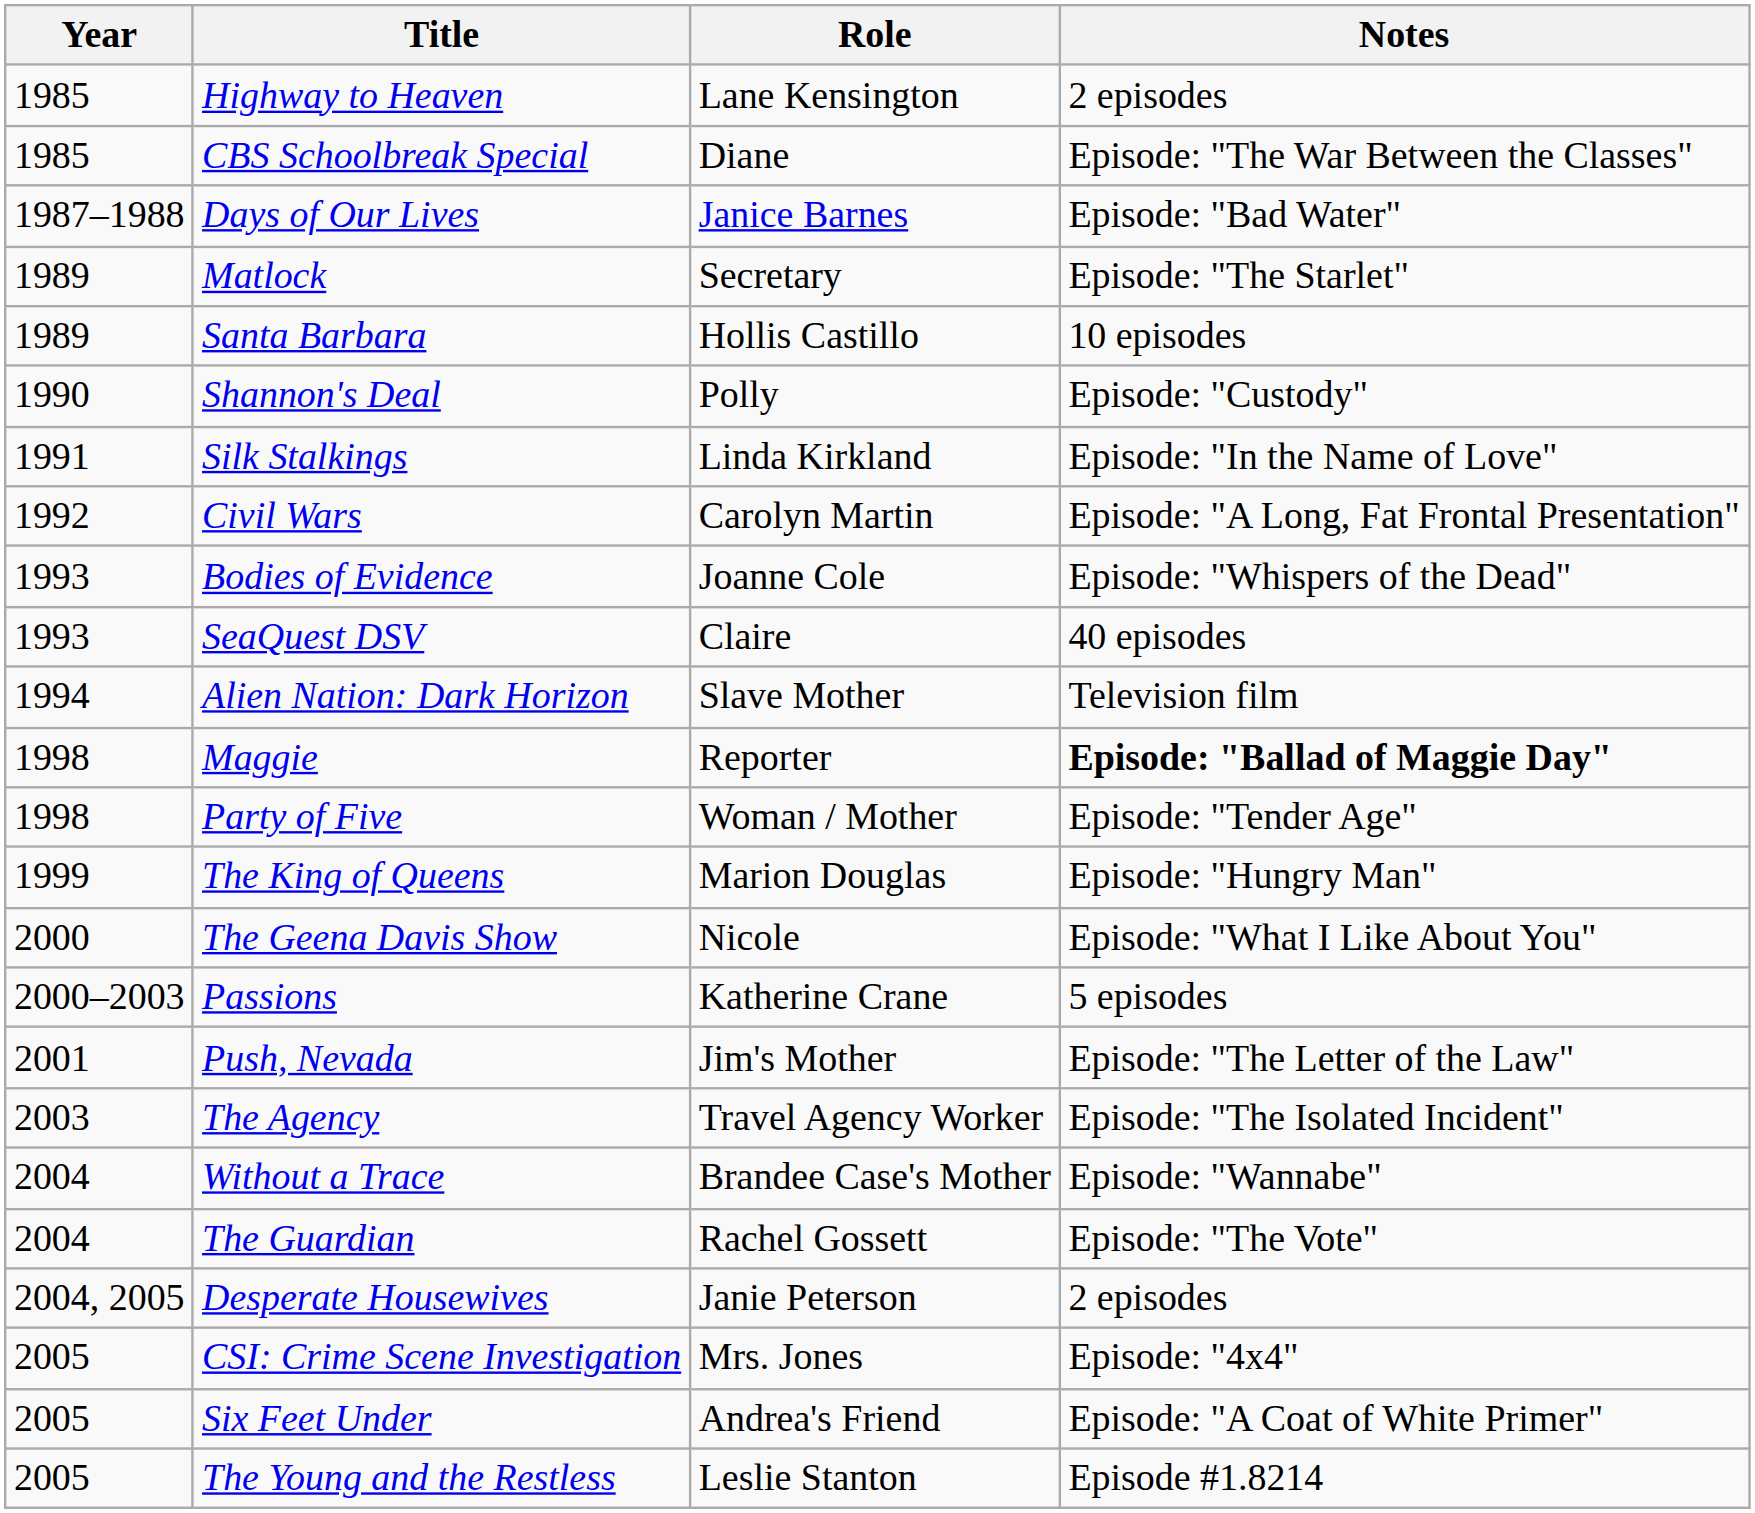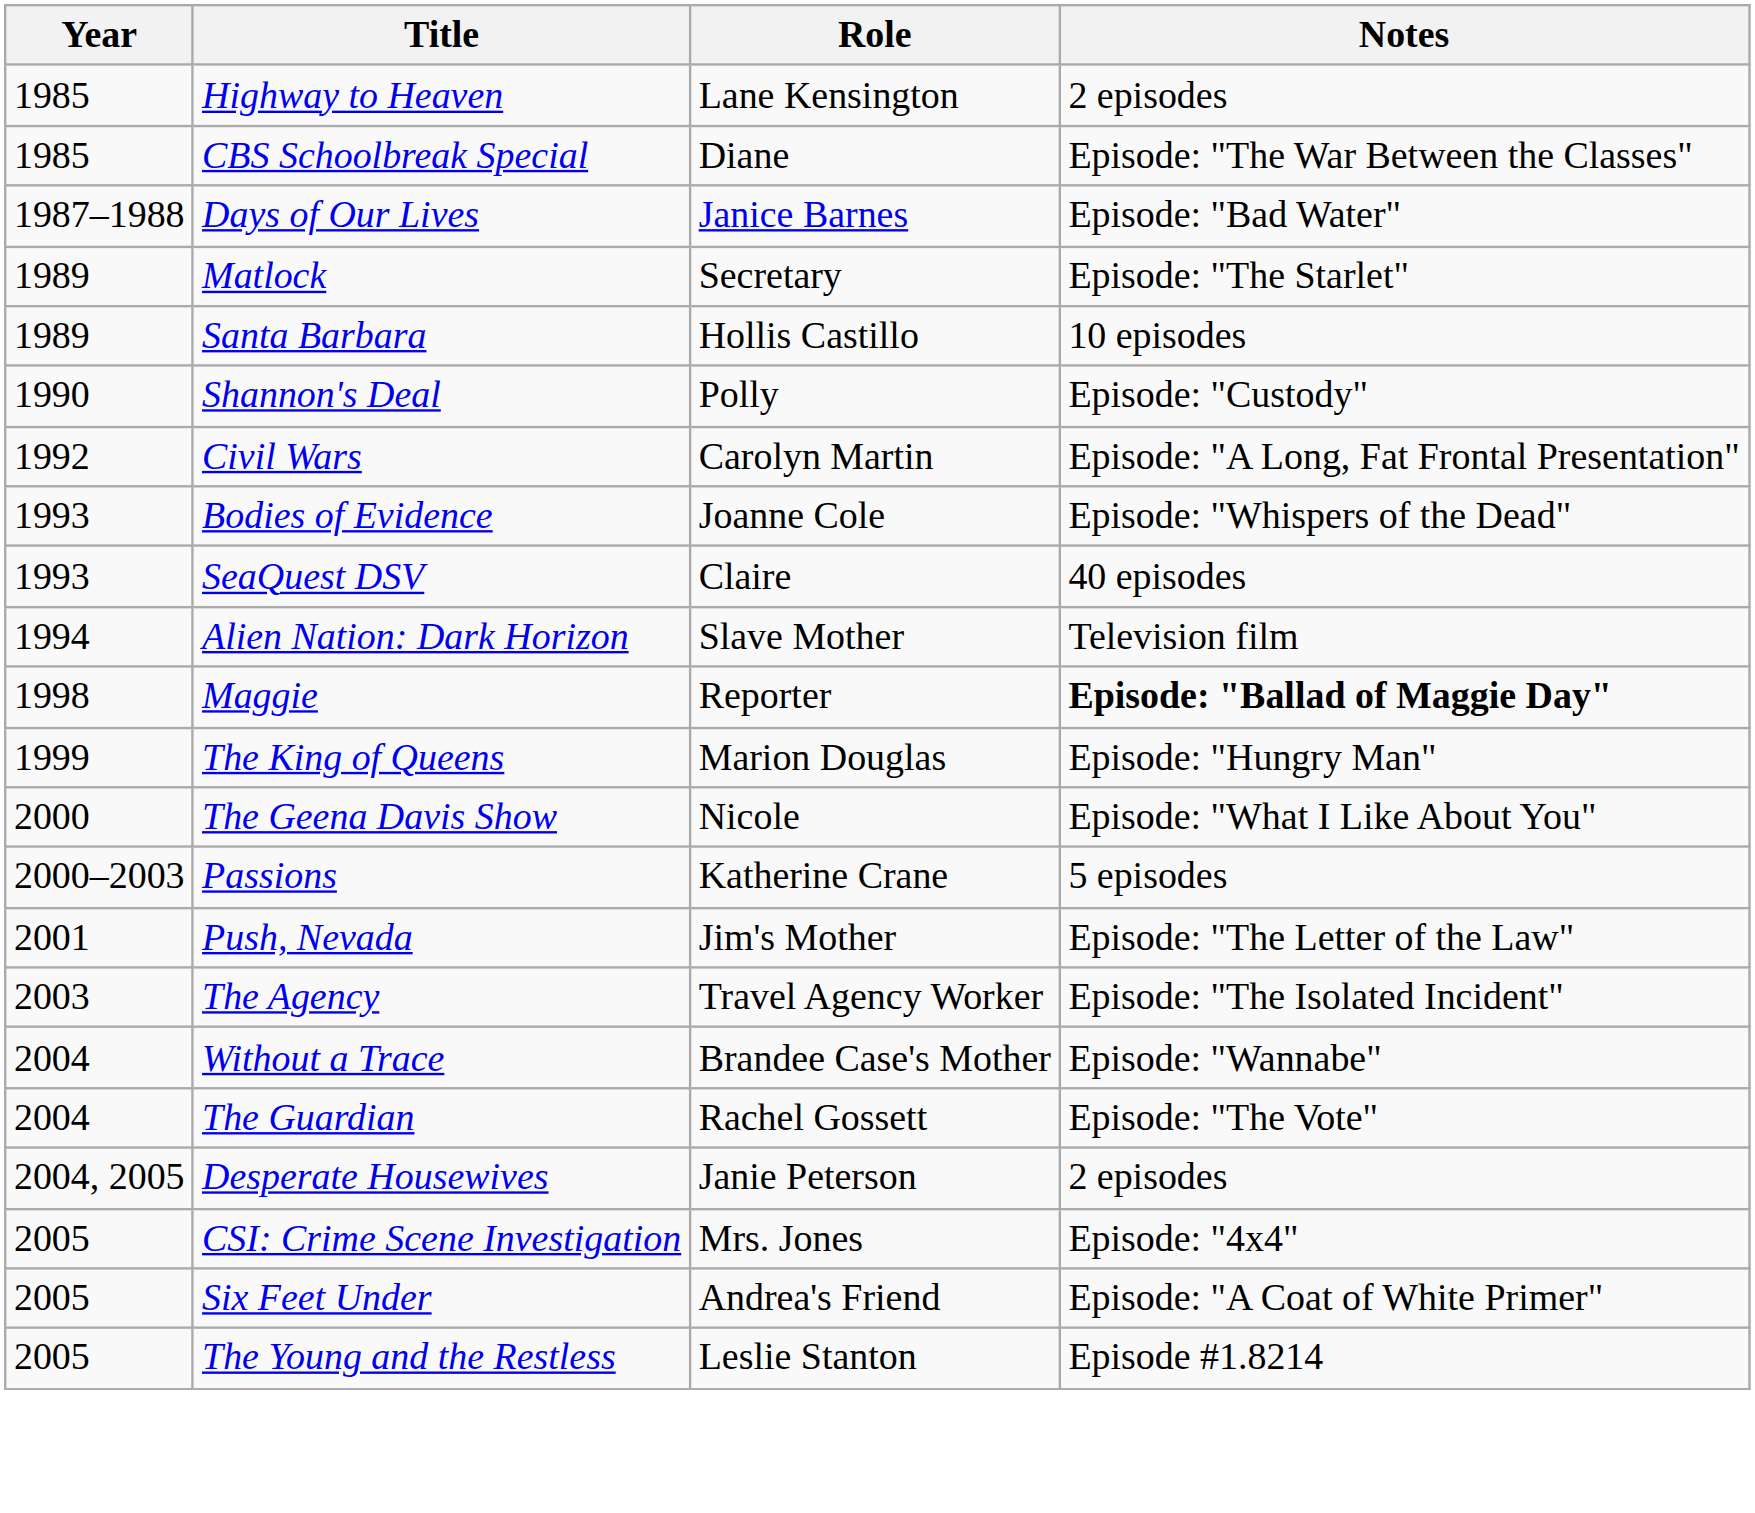- row: 1991 | Silk Stalkings | Linda Kirkland | Episode: "In the Name of Love"
- row: 1998 | Party of Five | Woman / Mother | Episode: "Tender Age"
